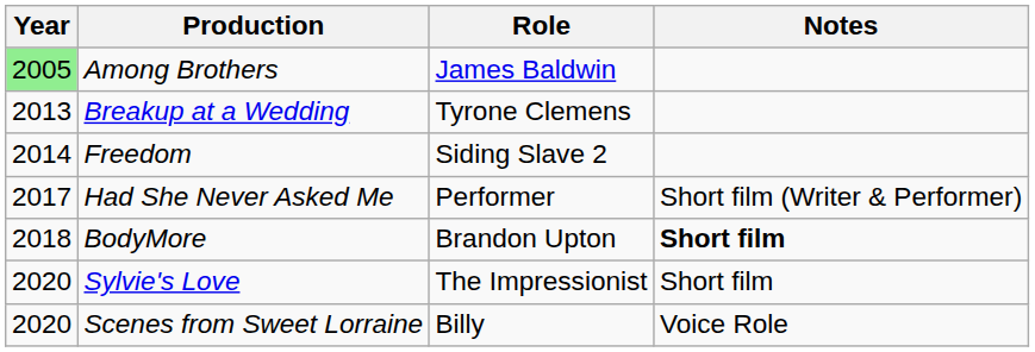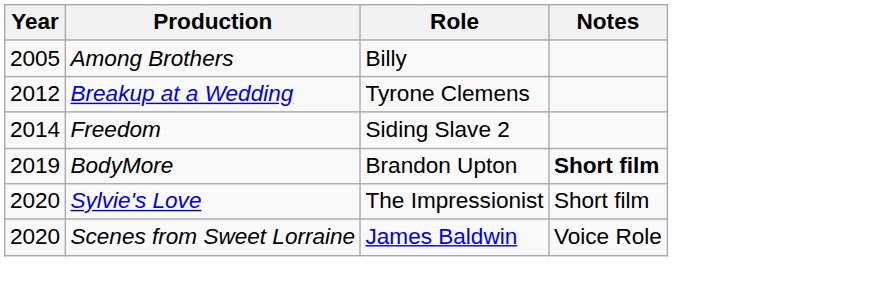Among Brothers | Year: lightgreen background -> no background
Among Brothers | Role: James Baldwin -> Billy
Breakup at a Wedding | Year: 2013 -> 2012
- row: 2017 | Had She Never Asked Me | Performer | Short film (Writer & Performer)
BodyMore | Year: 2018 -> 2019
Scenes from Sweet Lorraine | Role: Billy -> James Baldwin
